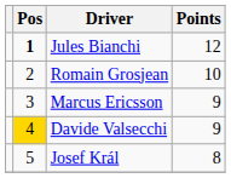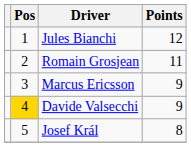Jules Bianchi | Pos: bold -> normal
Romain Grosjean | Points: 10 -> 11
